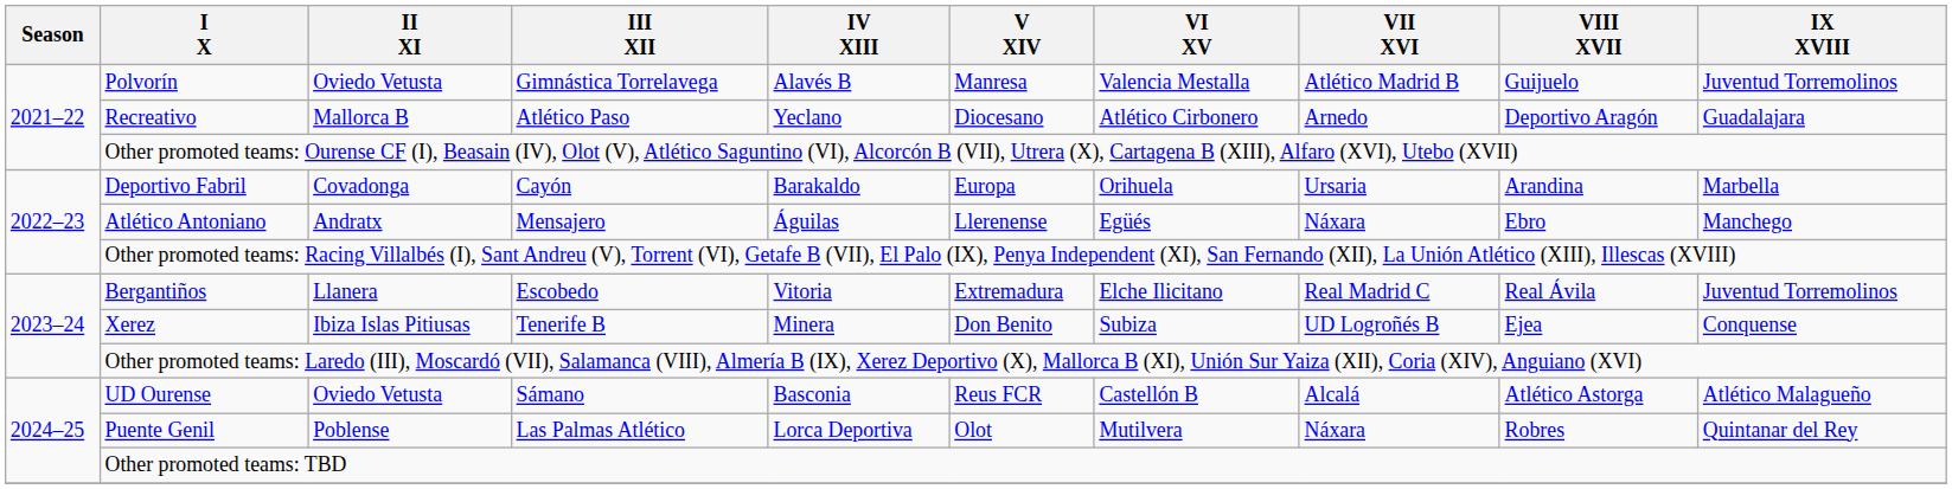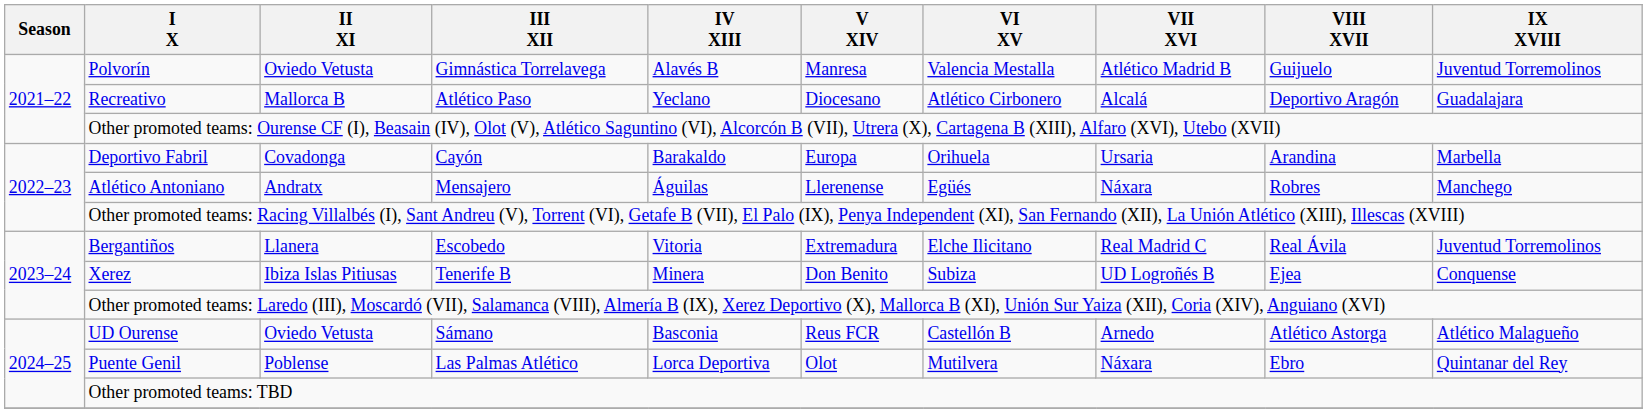Recreativo | VII XVI: Arnedo -> Alcalá
Atlético Antoniano | VIII XVII: Ebro -> Robres
UD Ourense | VII XVI: Alcalá -> Arnedo
Puente Genil | VIII XVII: Robres -> Ebro
